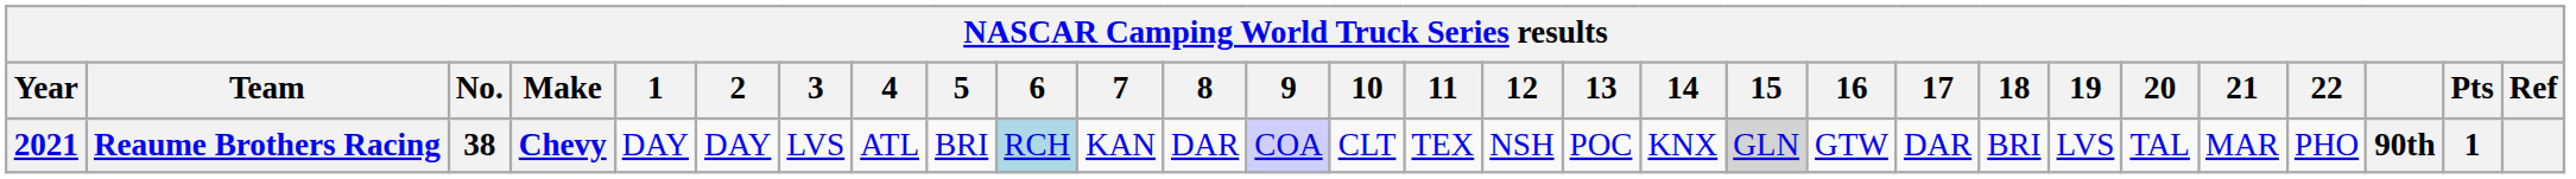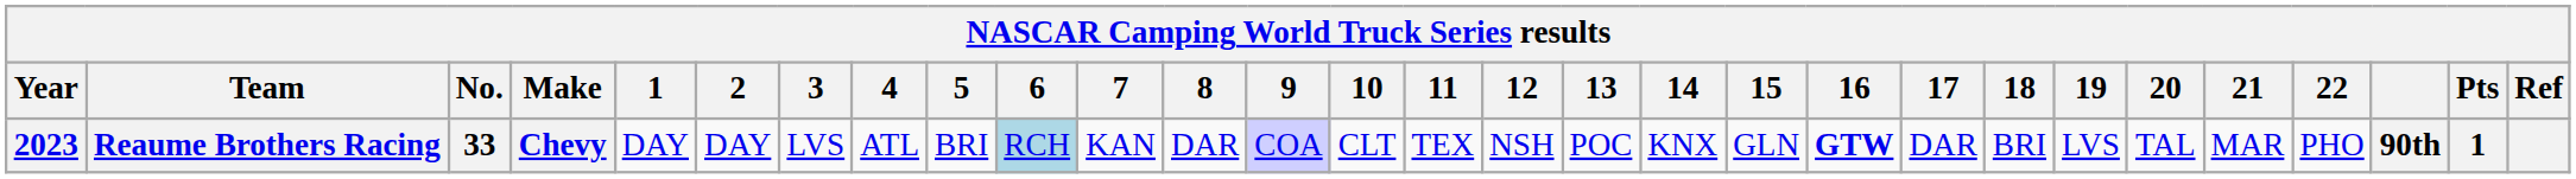Reaume Brothers Racing | Year: 2021 -> 2023
Reaume Brothers Racing | No.: 38 -> 33
Reaume Brothers Racing | 15: lightgrey background -> no background
Reaume Brothers Racing | 16: normal -> bold
